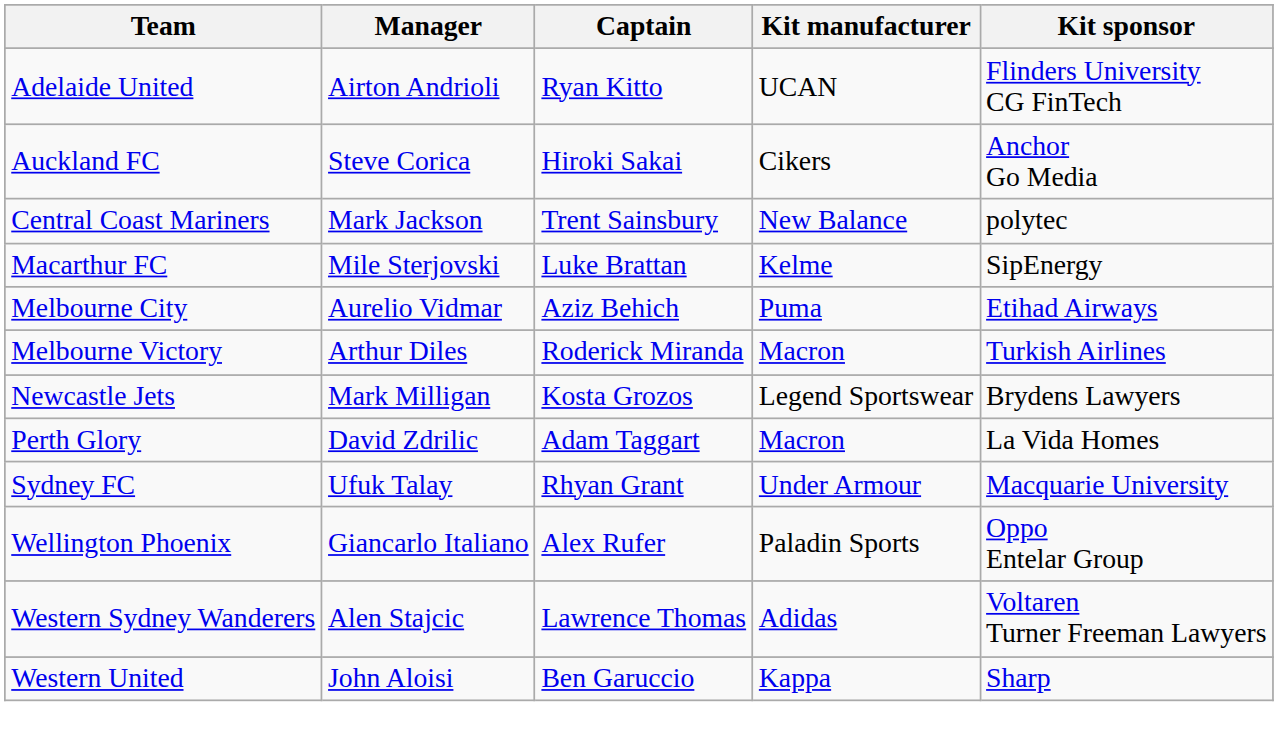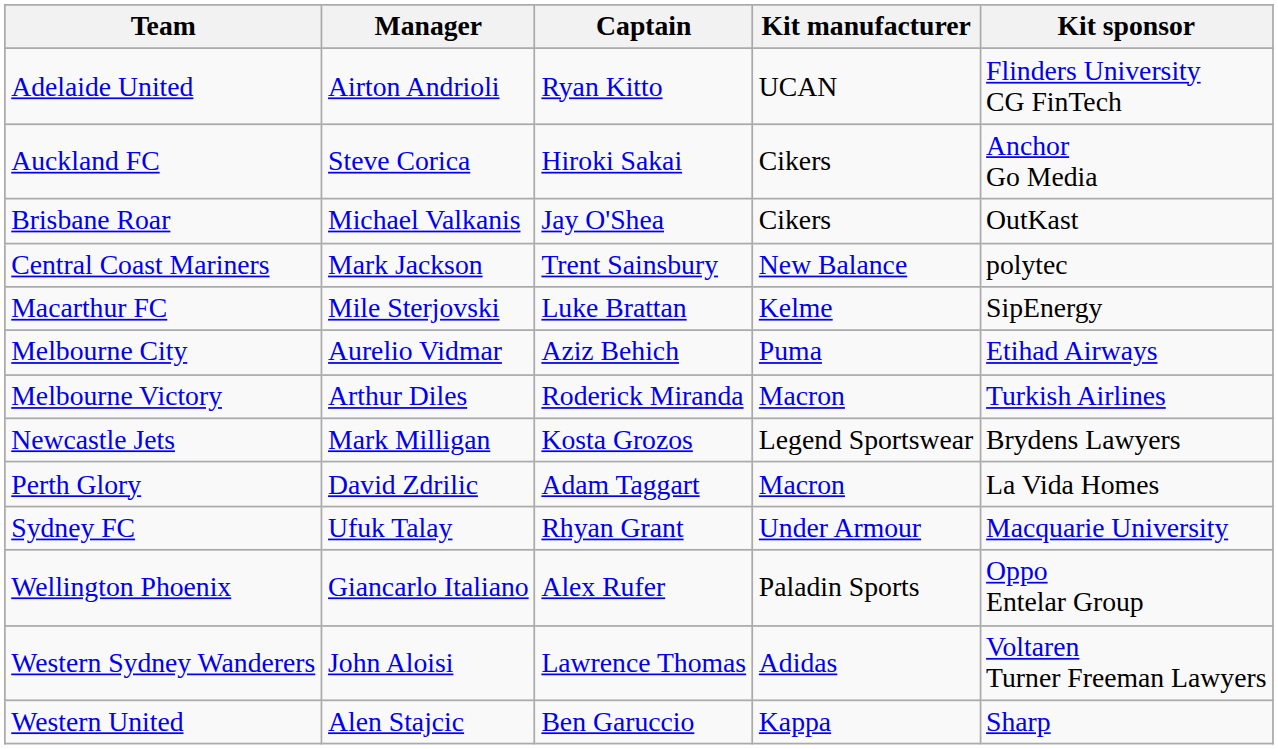+ row: Brisbane Roar | Michael Valkanis | Jay O'Shea | Cikers | OutKast
Western Sydney Wanderers | Manager: Alen Stajcic -> John Aloisi
Western United | Manager: John Aloisi -> Alen Stajcic
